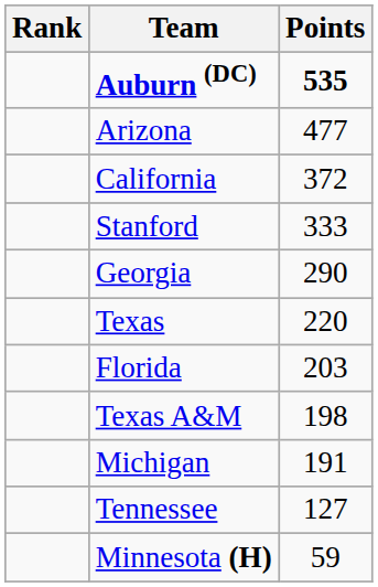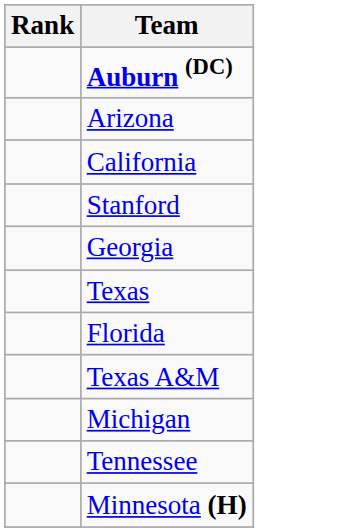- column: Points | 535 | 477 | 372 | 333 | 290 | 220 | 203 | 198 | 191 | 127 | 59
